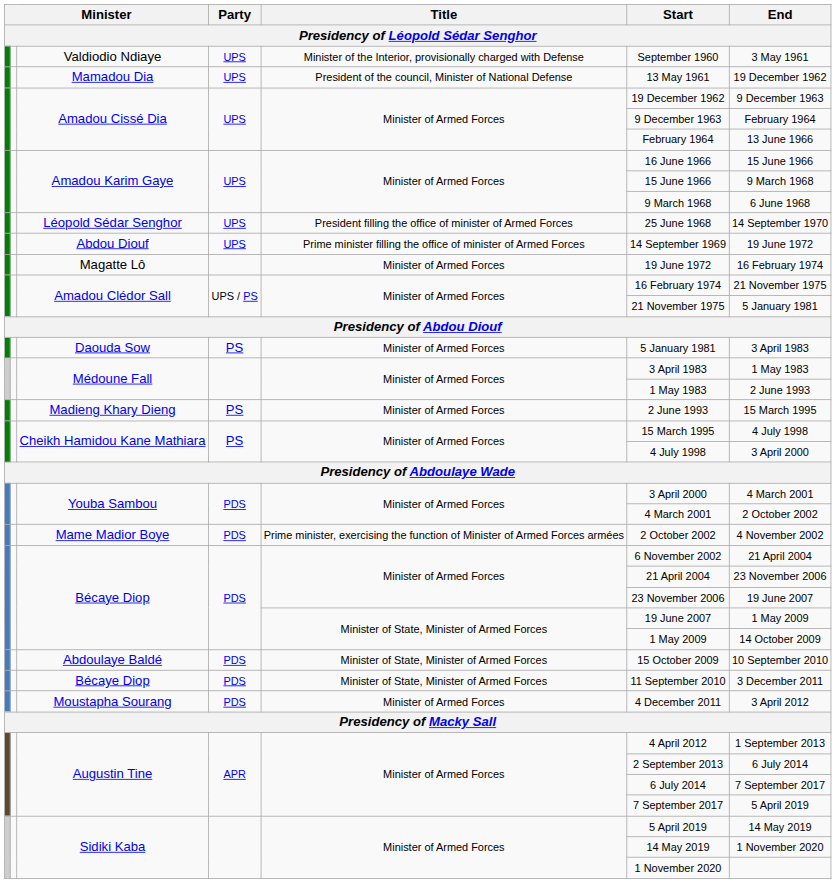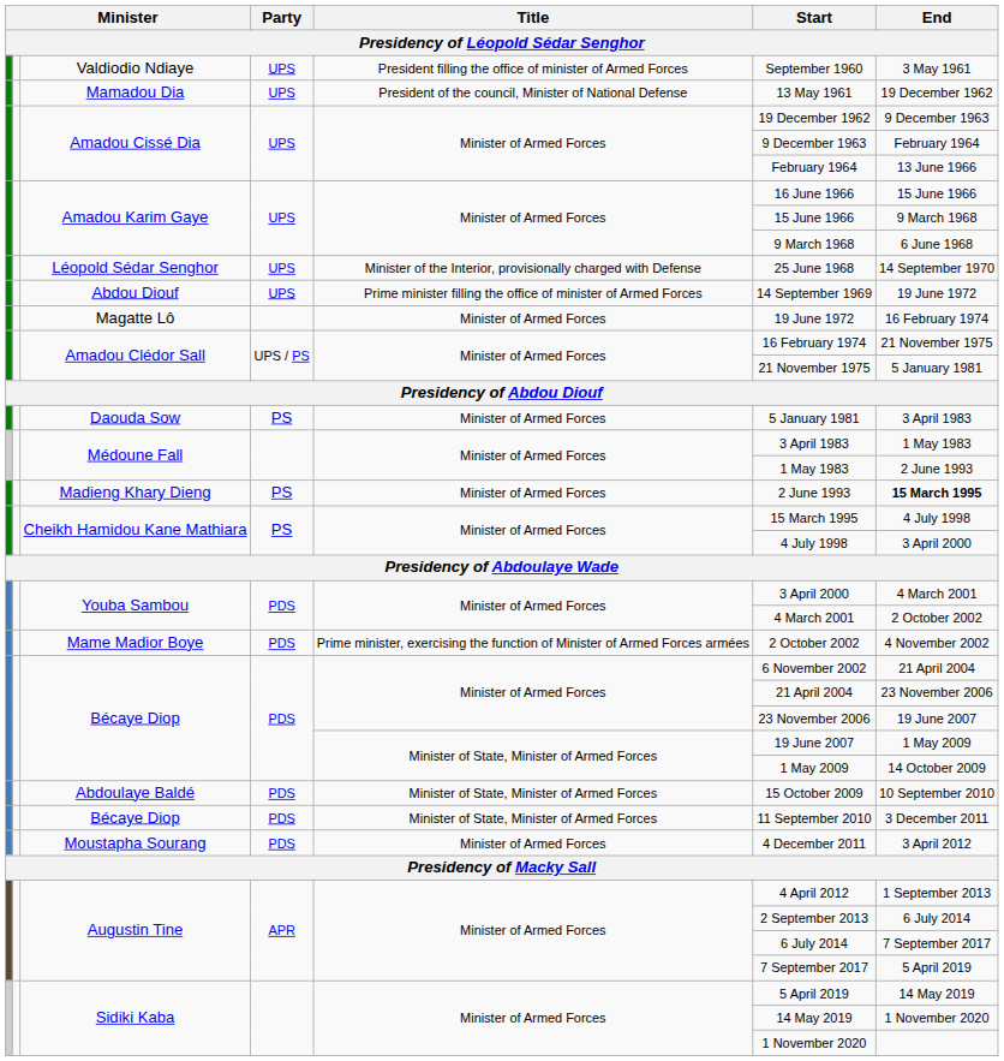Valdiodio Ndiaye | Title: Minister of the Interior, provisionally charged with Defense -> President filling the office of minister of Armed Forces
Léopold Sédar Senghor | Title: President filling the office of minister of Armed Forces -> Minister of the Interior, provisionally charged with Defense
Madieng Khary Dieng | End: normal -> bold
